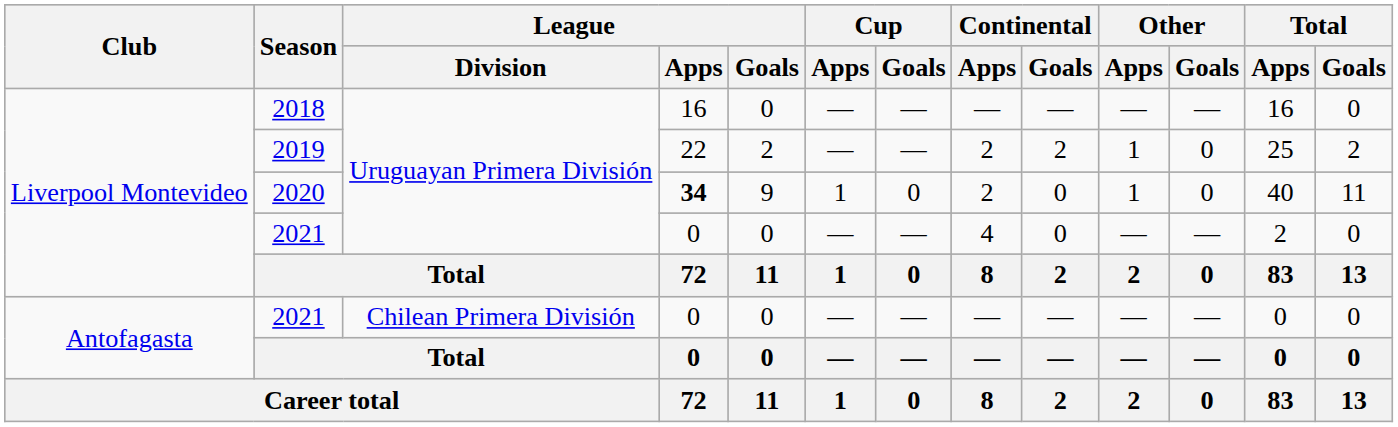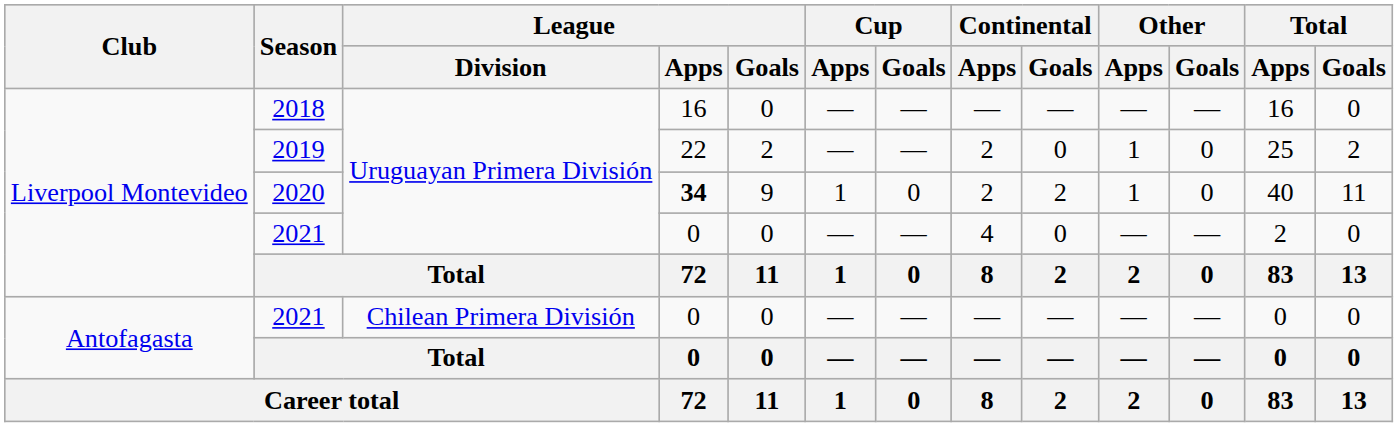2019 | Continental / Goals: 2 -> 0
2020 | Continental / Goals: 0 -> 2
